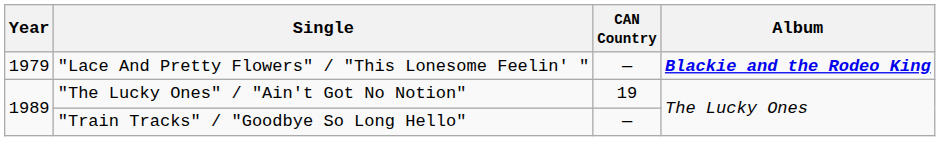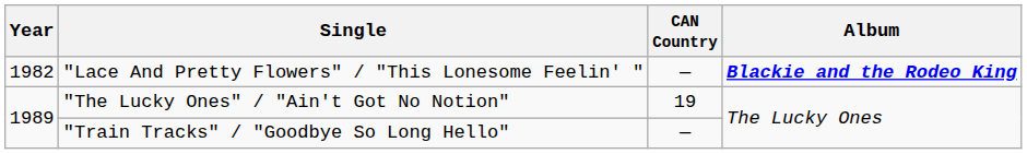"Lace And Pretty Flowers" / "This Lonesome Feelin' " | Year: 1979 -> 1982
